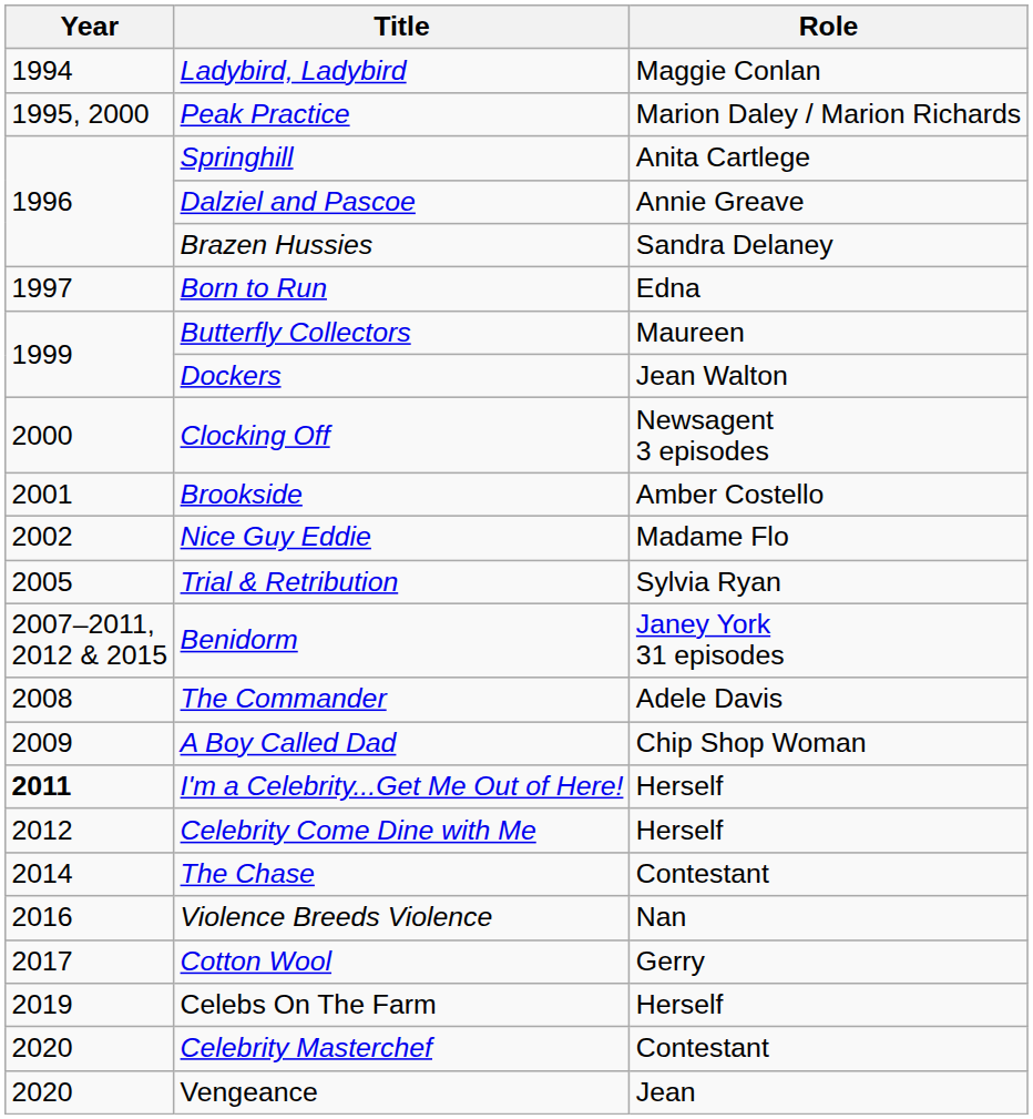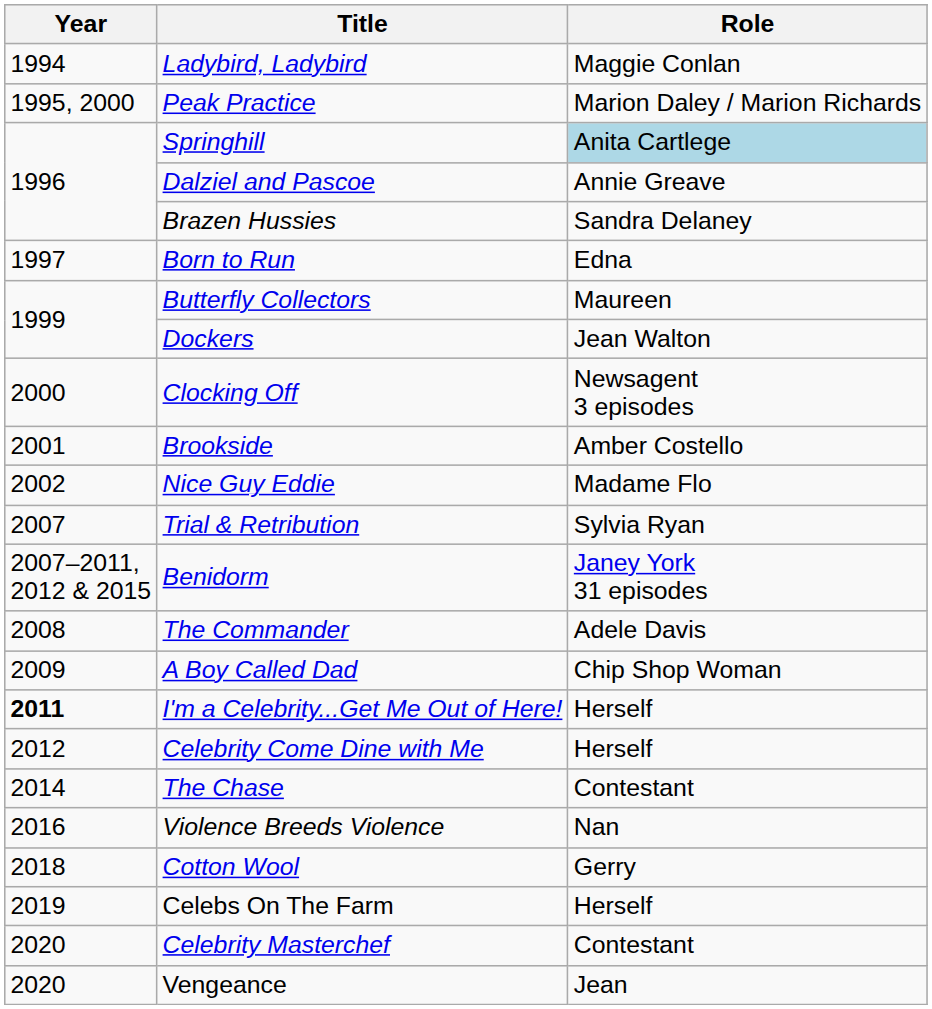Springhill | Role: no background -> lightblue background
Trial & Retribution | Year: 2005 -> 2007
Cotton Wool | Year: 2017 -> 2018
